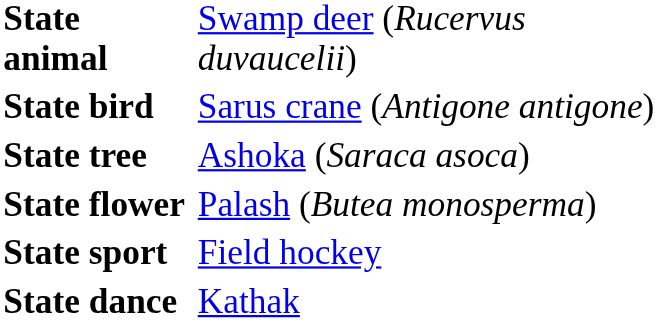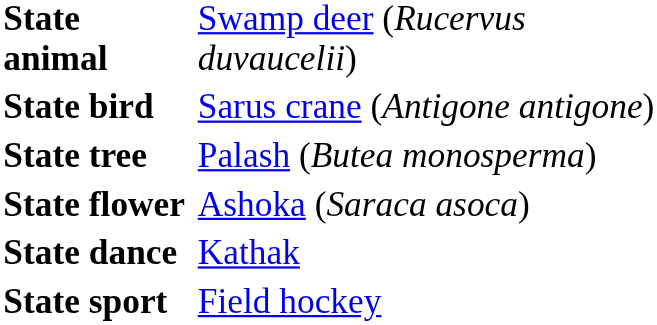State tree | column 2: Ashoka (Saraca asoca) -> Palash (Butea monosperma)
State flower | column 2: Palash (Butea monosperma) -> Ashoka (Saraca asoca)
rows swapped: State dance <-> State sport
